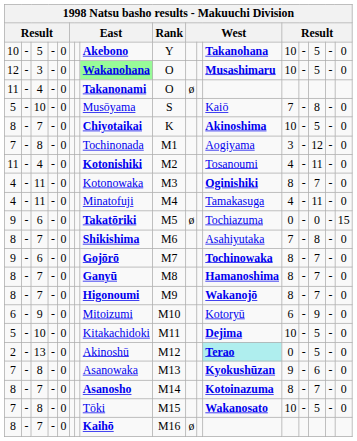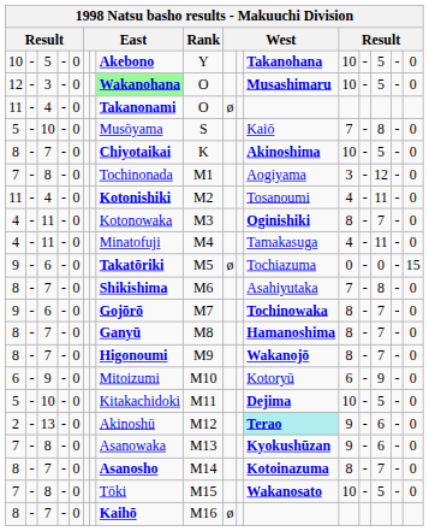2 | column 13: 0 -> 9
2 | column 15: 5 -> 6
